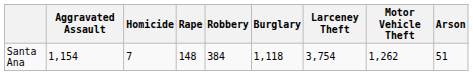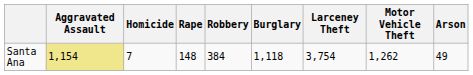Santa Ana | Aggravated Assault: no background -> khaki background
Santa Ana | Arson: 51 -> 49
